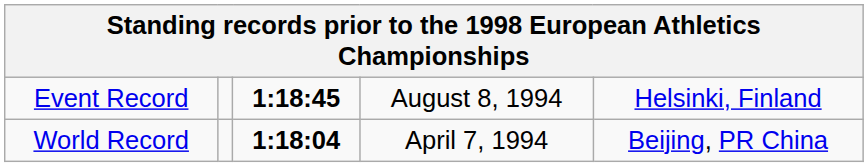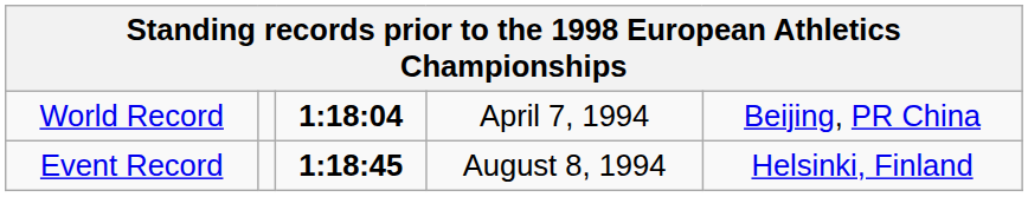rows swapped: World Record <-> Event Record
